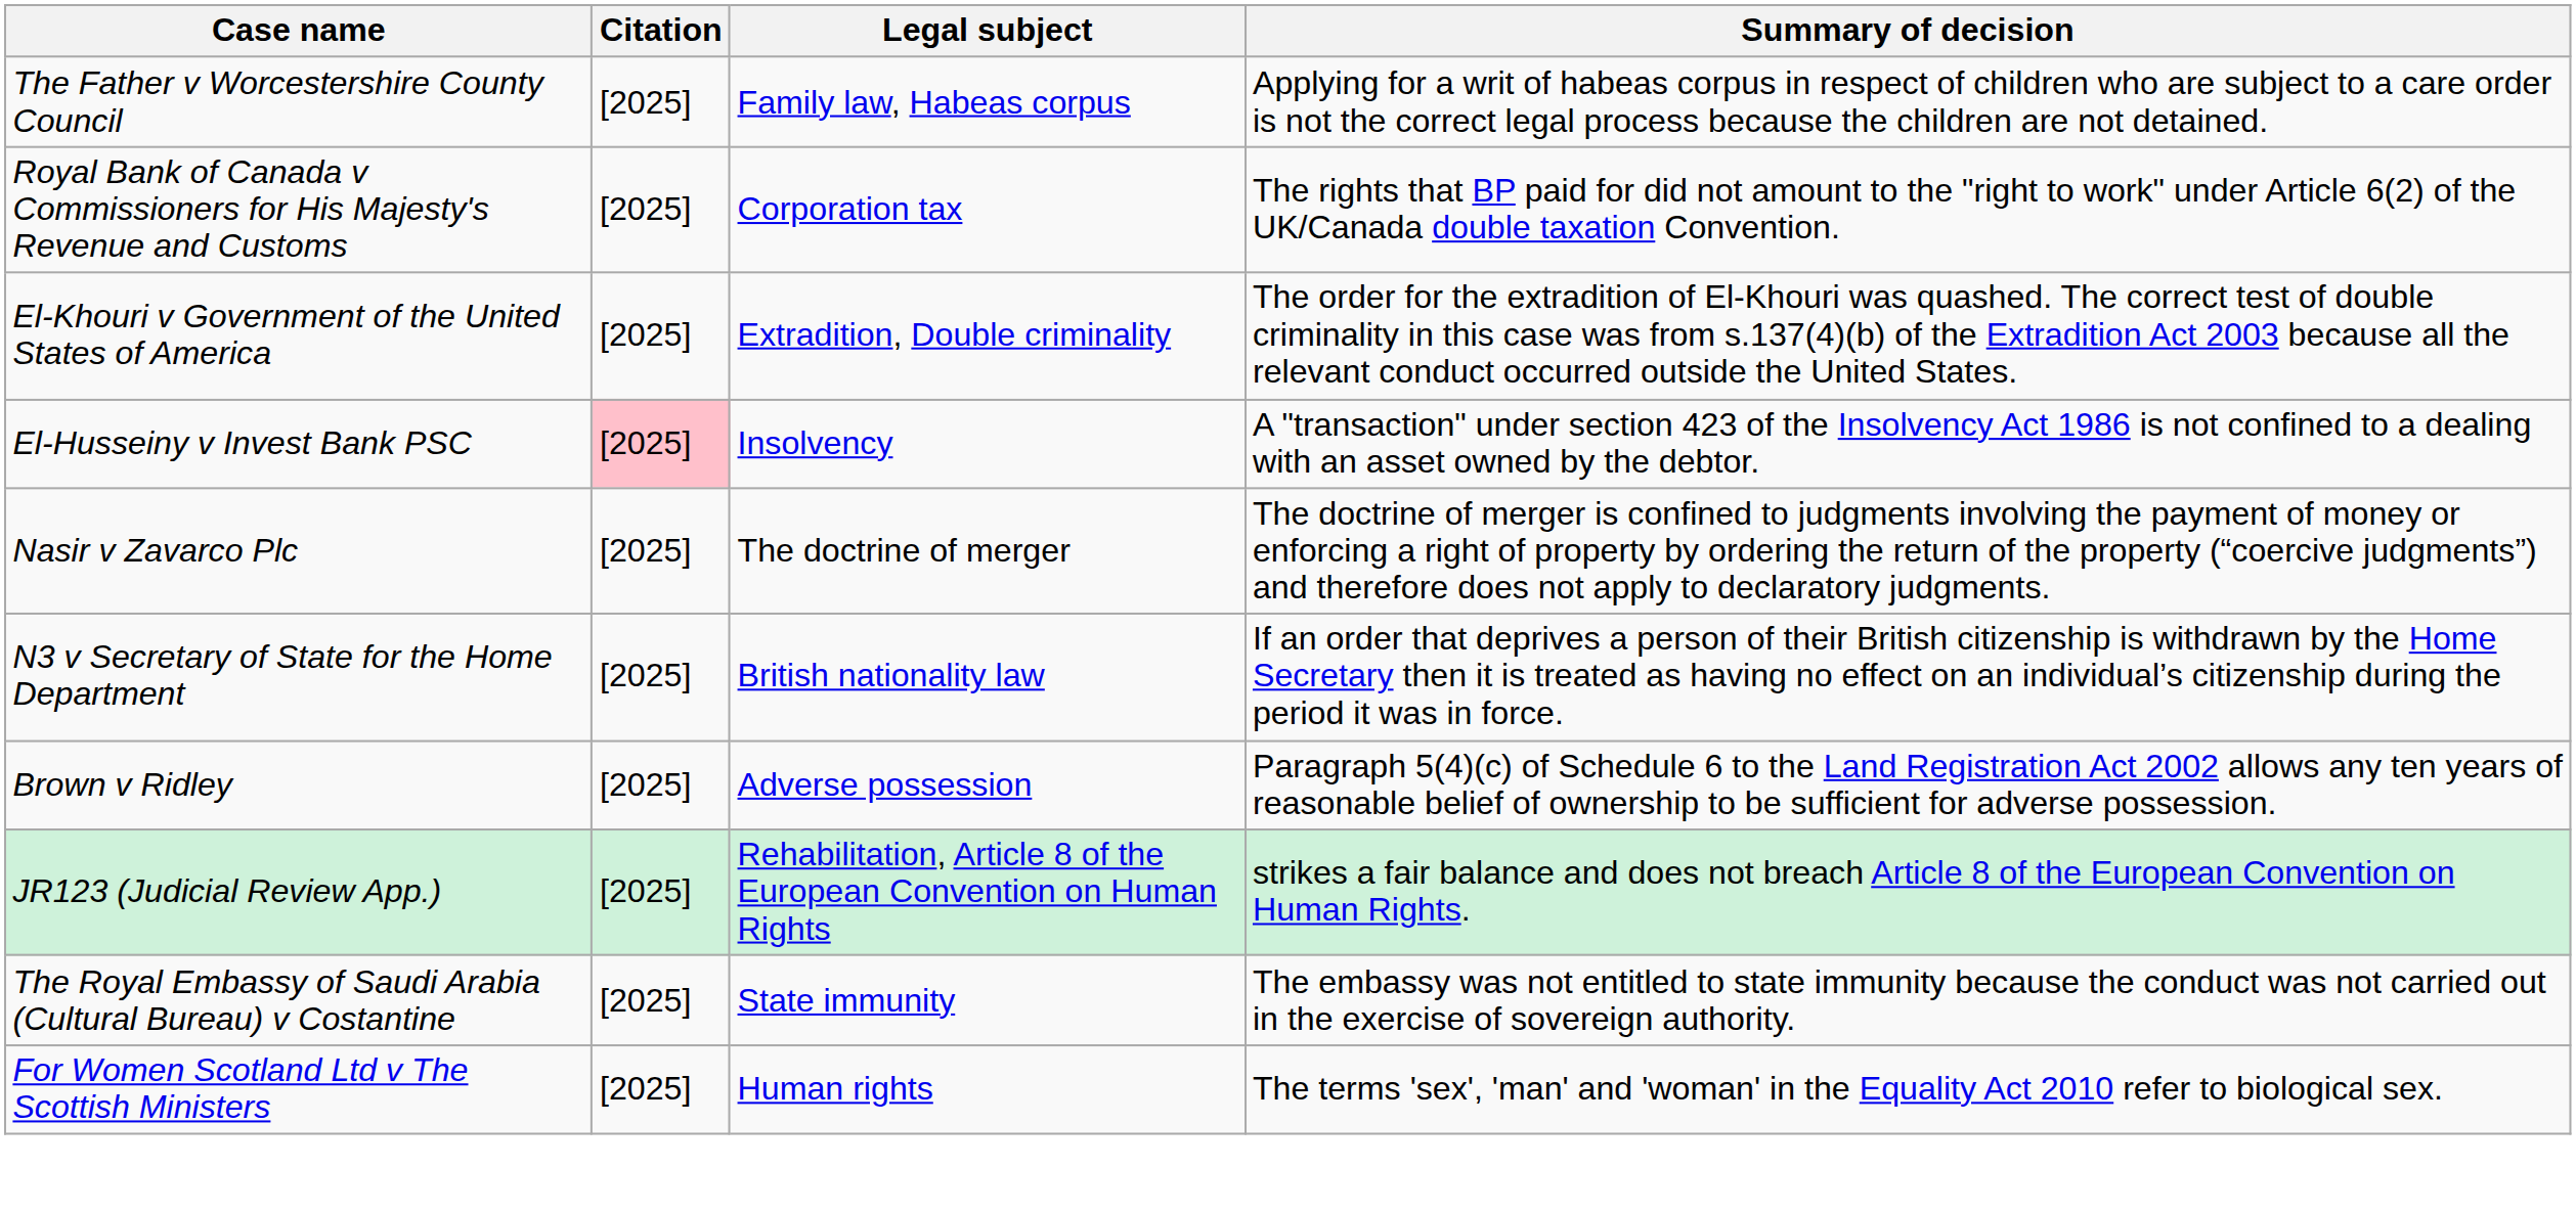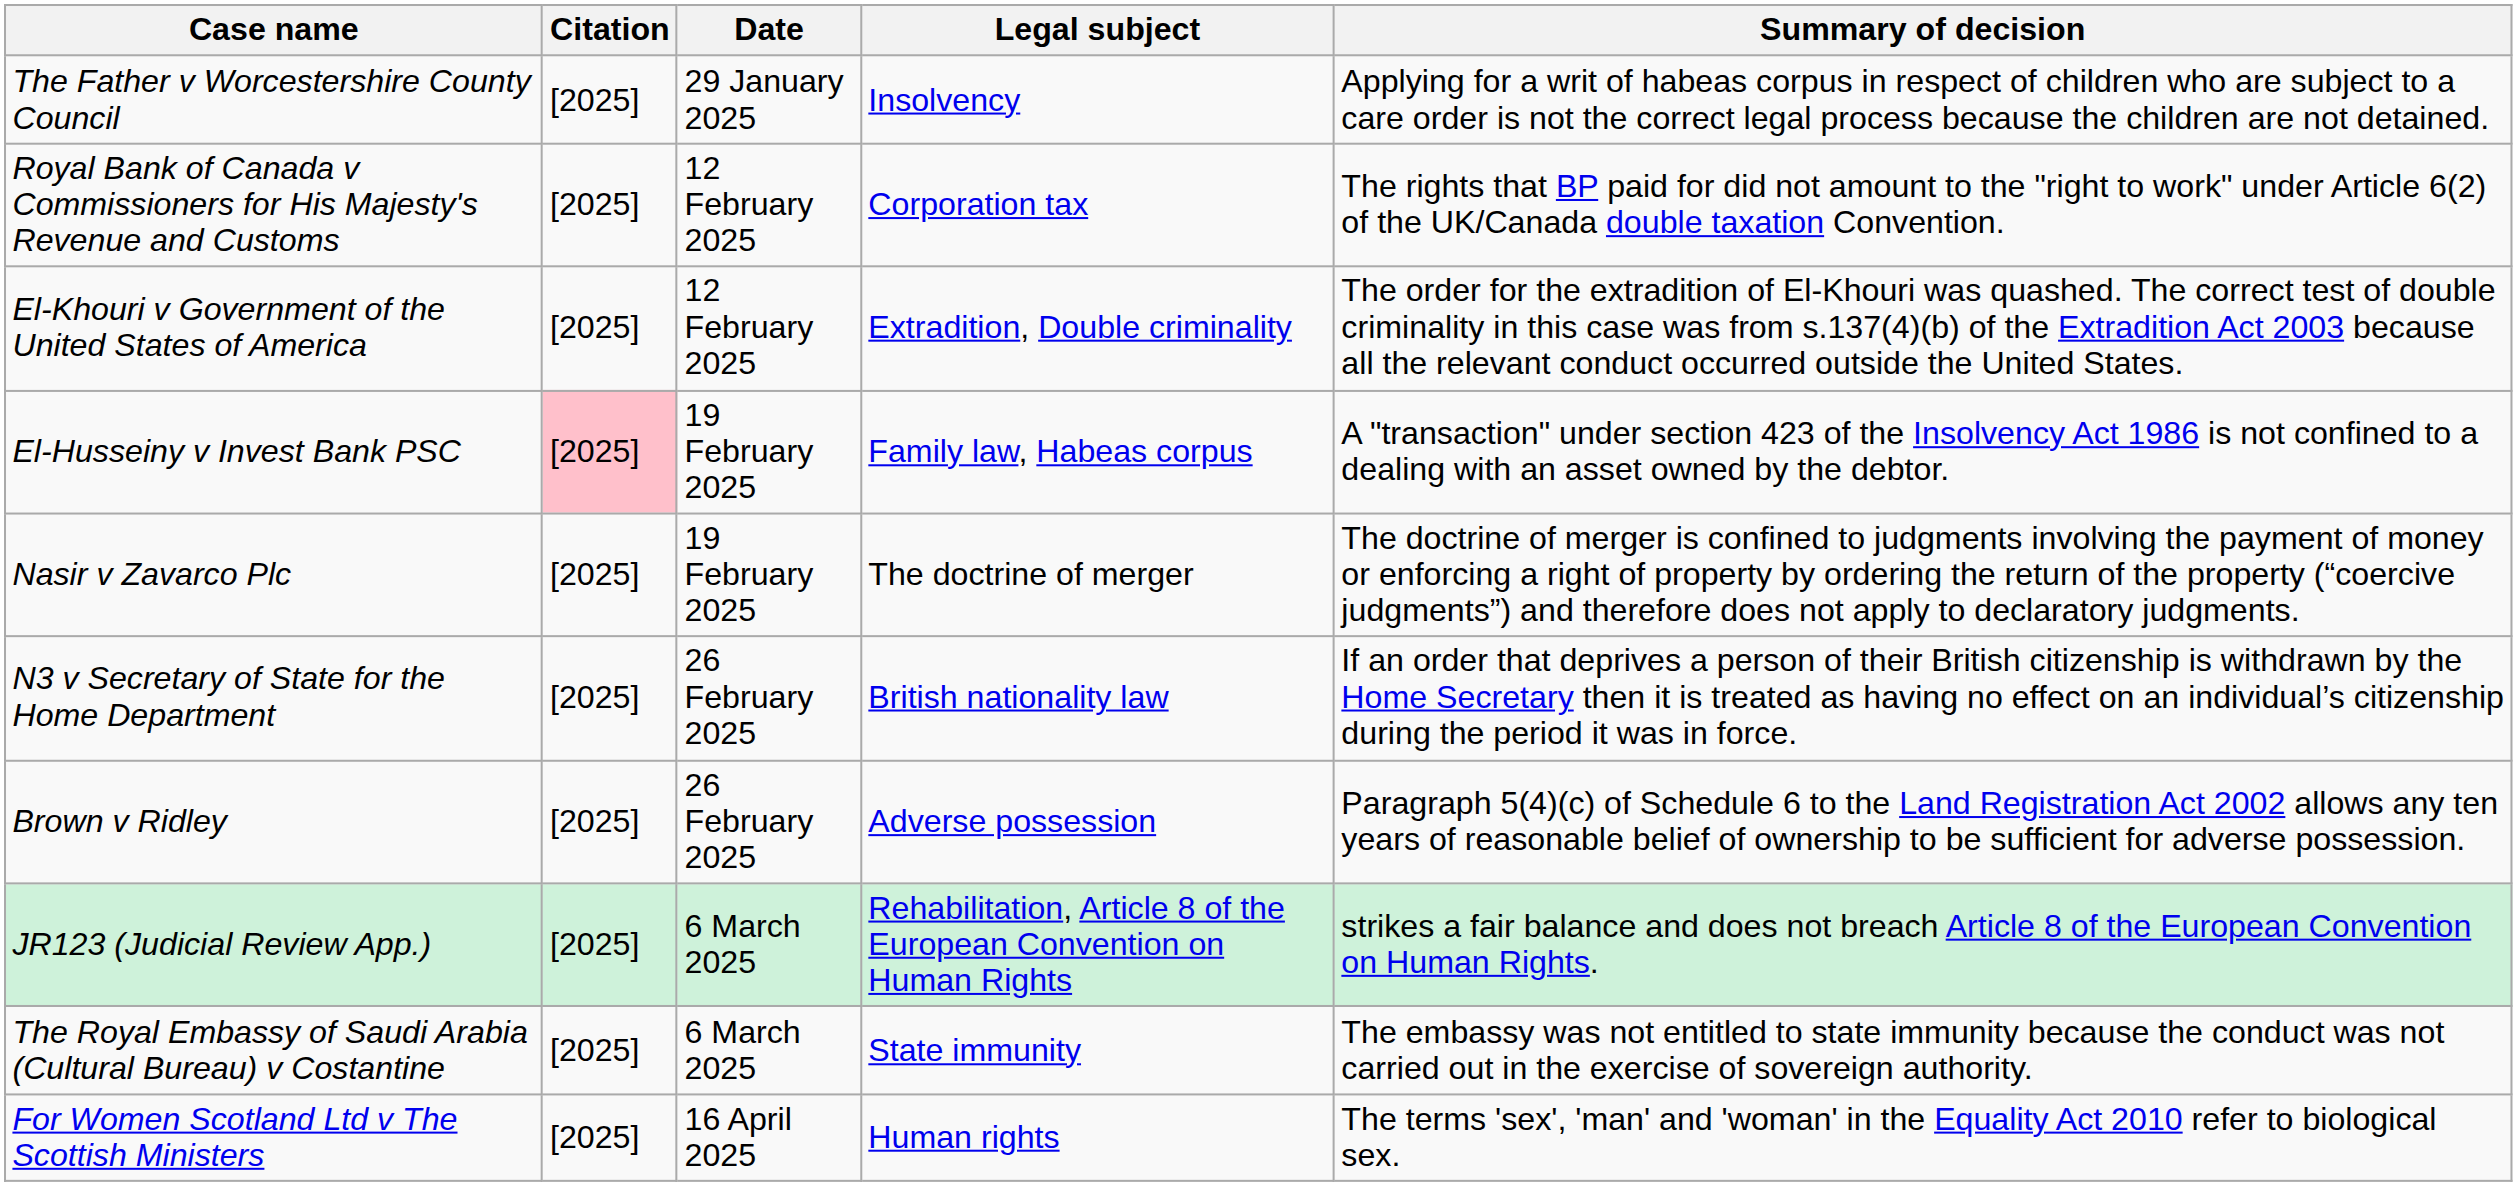+ column: Date | 29 January 2025 | 12 February 2025 | 12 February 2025 | 19 February 2025 | 19 February 2025 | 26 February 2025 | 26 February 2025 | 6 March 2025 | 6 March 2025 | 16 April 2025
The Father v Worcestershire County Council | Legal subject: Family law, Habeas corpus -> Insolvency
El-Husseiny v Invest Bank PSC | Legal subject: Insolvency -> Family law, Habeas corpus
